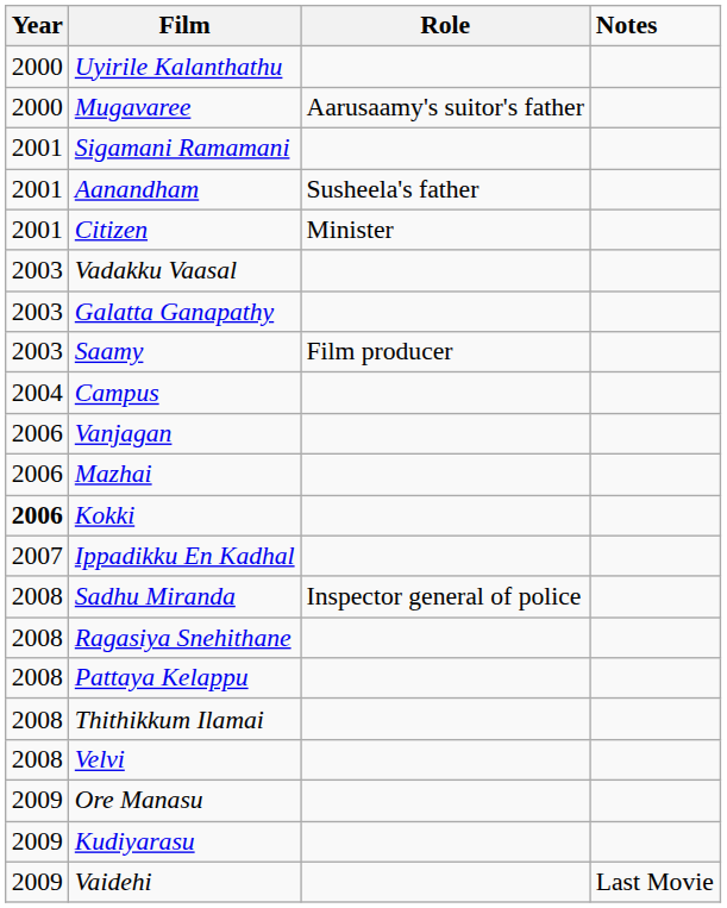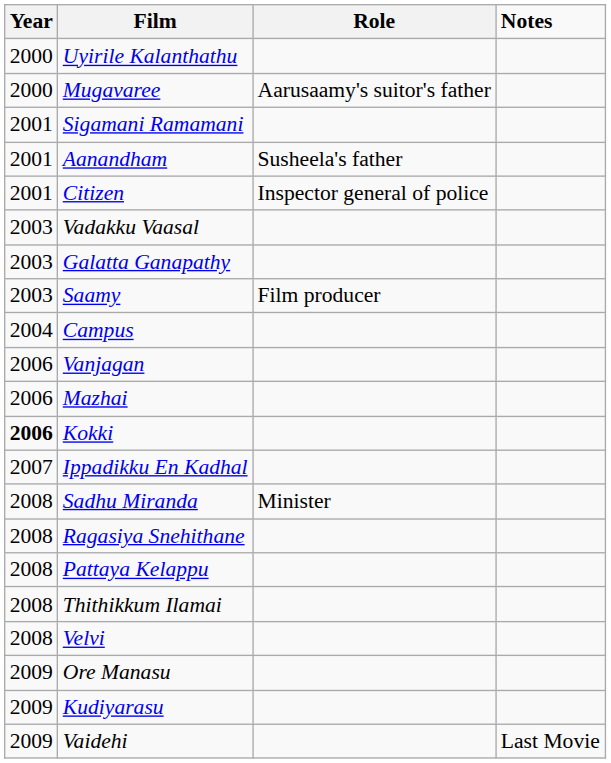Citizen | Role: Minister -> Inspector general of police
Sadhu Miranda | Role: Inspector general of police -> Minister
